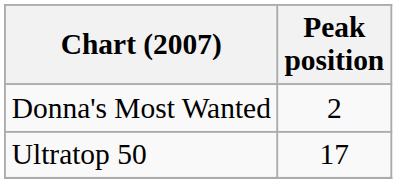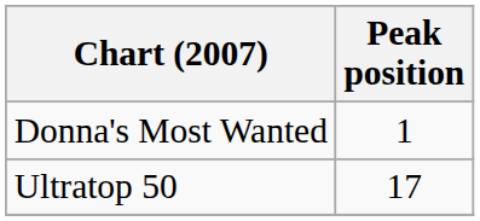Donna's Most Wanted | Peak position: 2 -> 1
